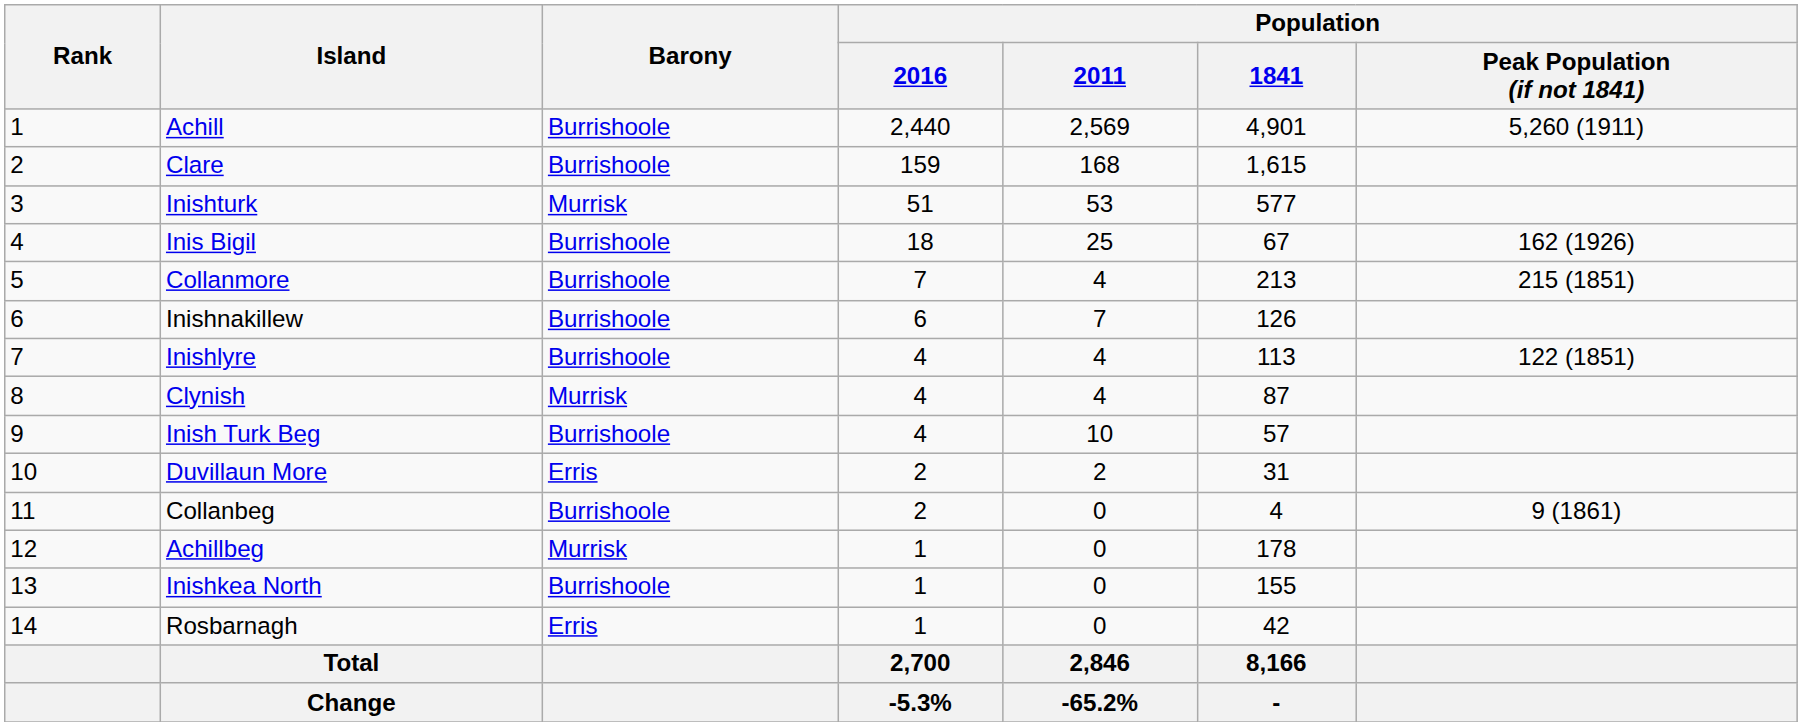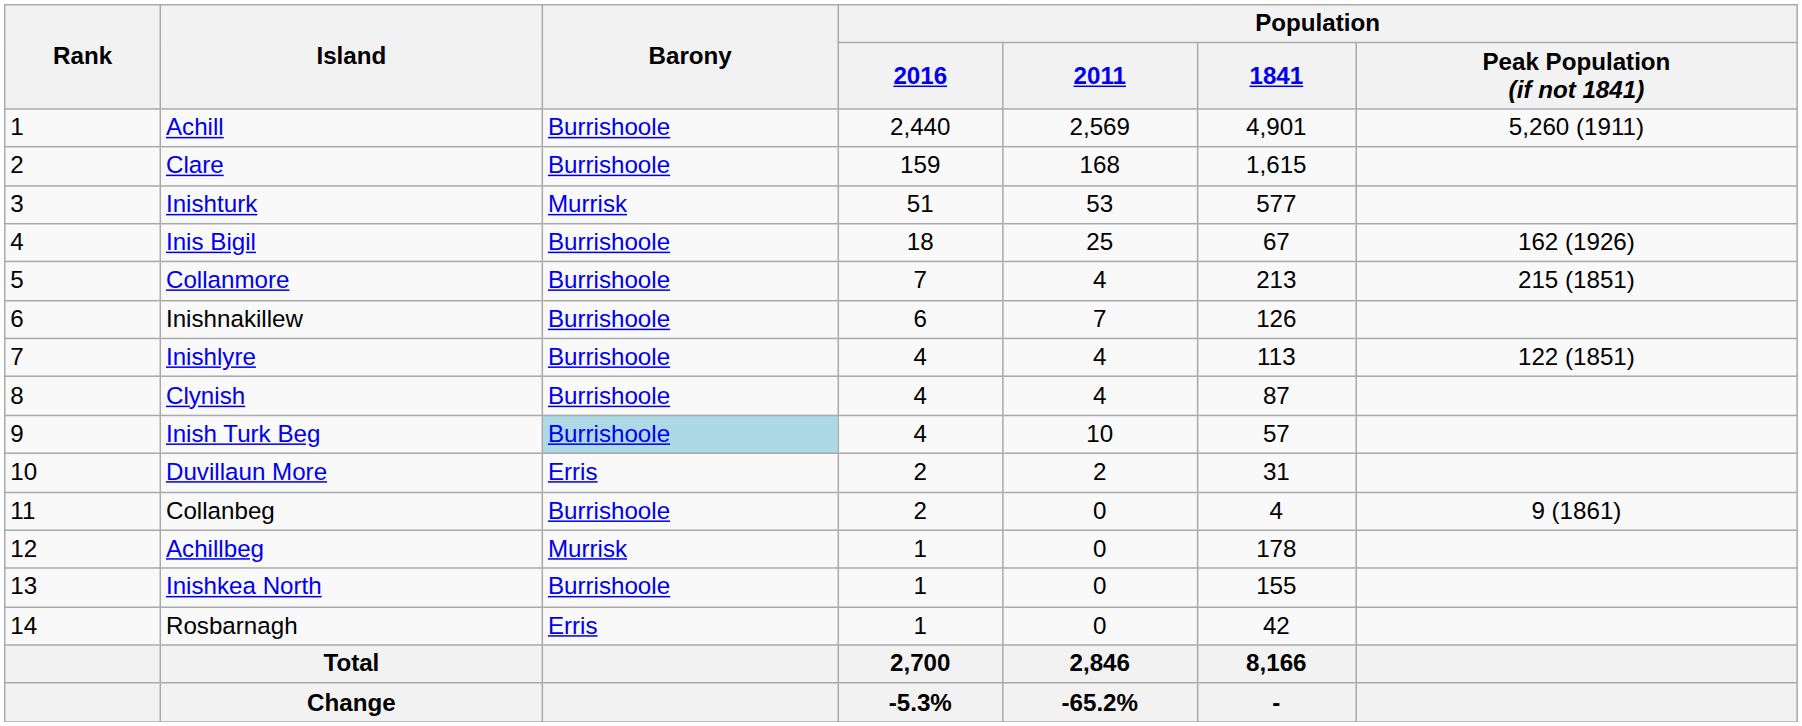Clynish | Barony: Murrisk -> Burrishoole
Inish Turk Beg | Barony: no background -> lightblue background
